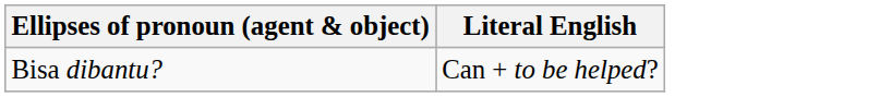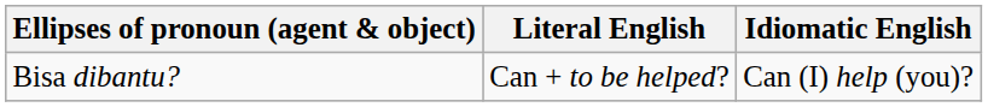+ column: Idiomatic English | Can (I) help (you)?
